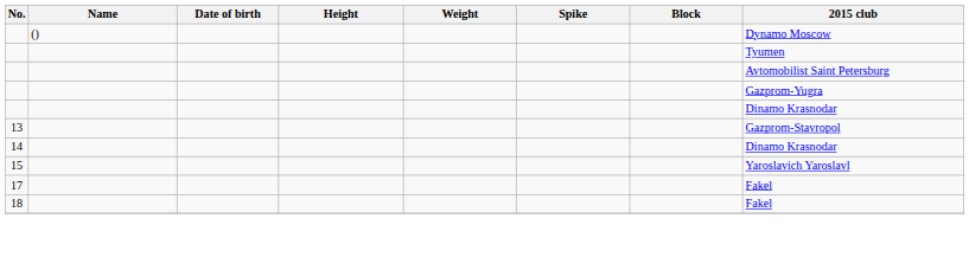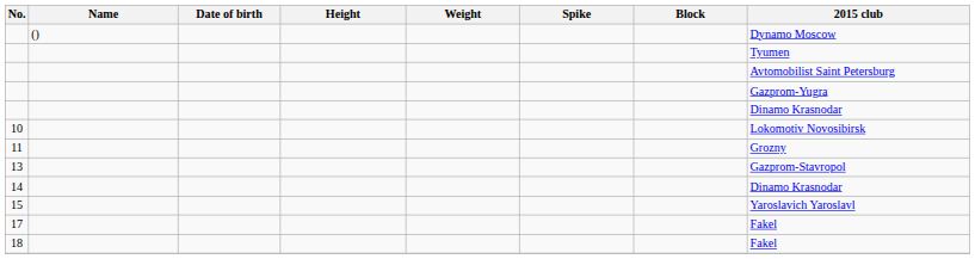+ row: 10 | Lokomotiv Novosibirsk
+ row: 11 | Grozny
